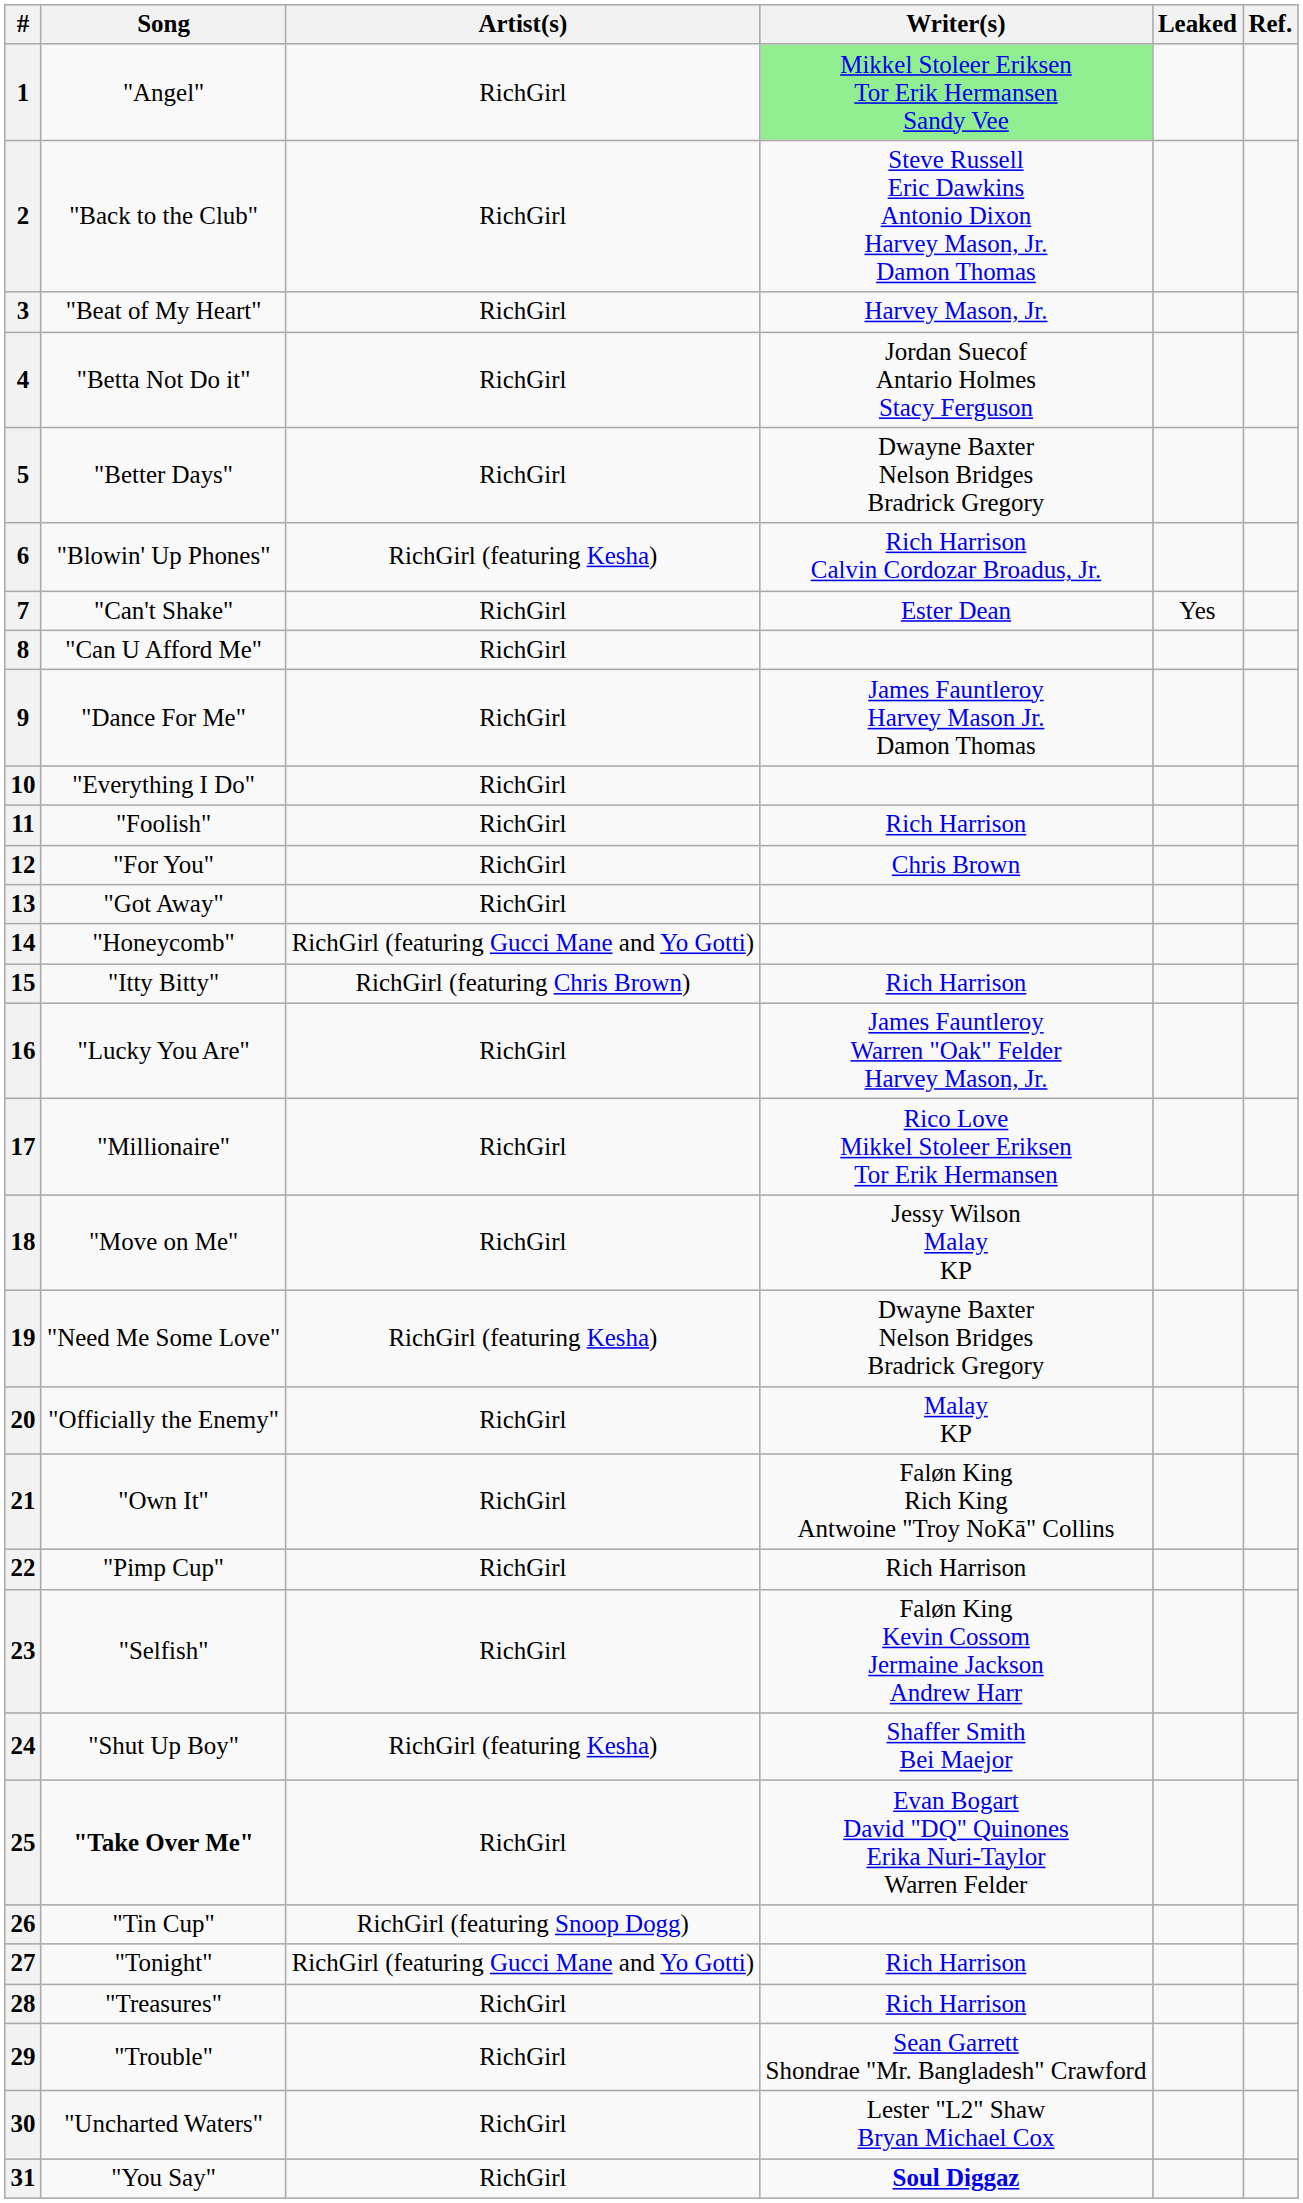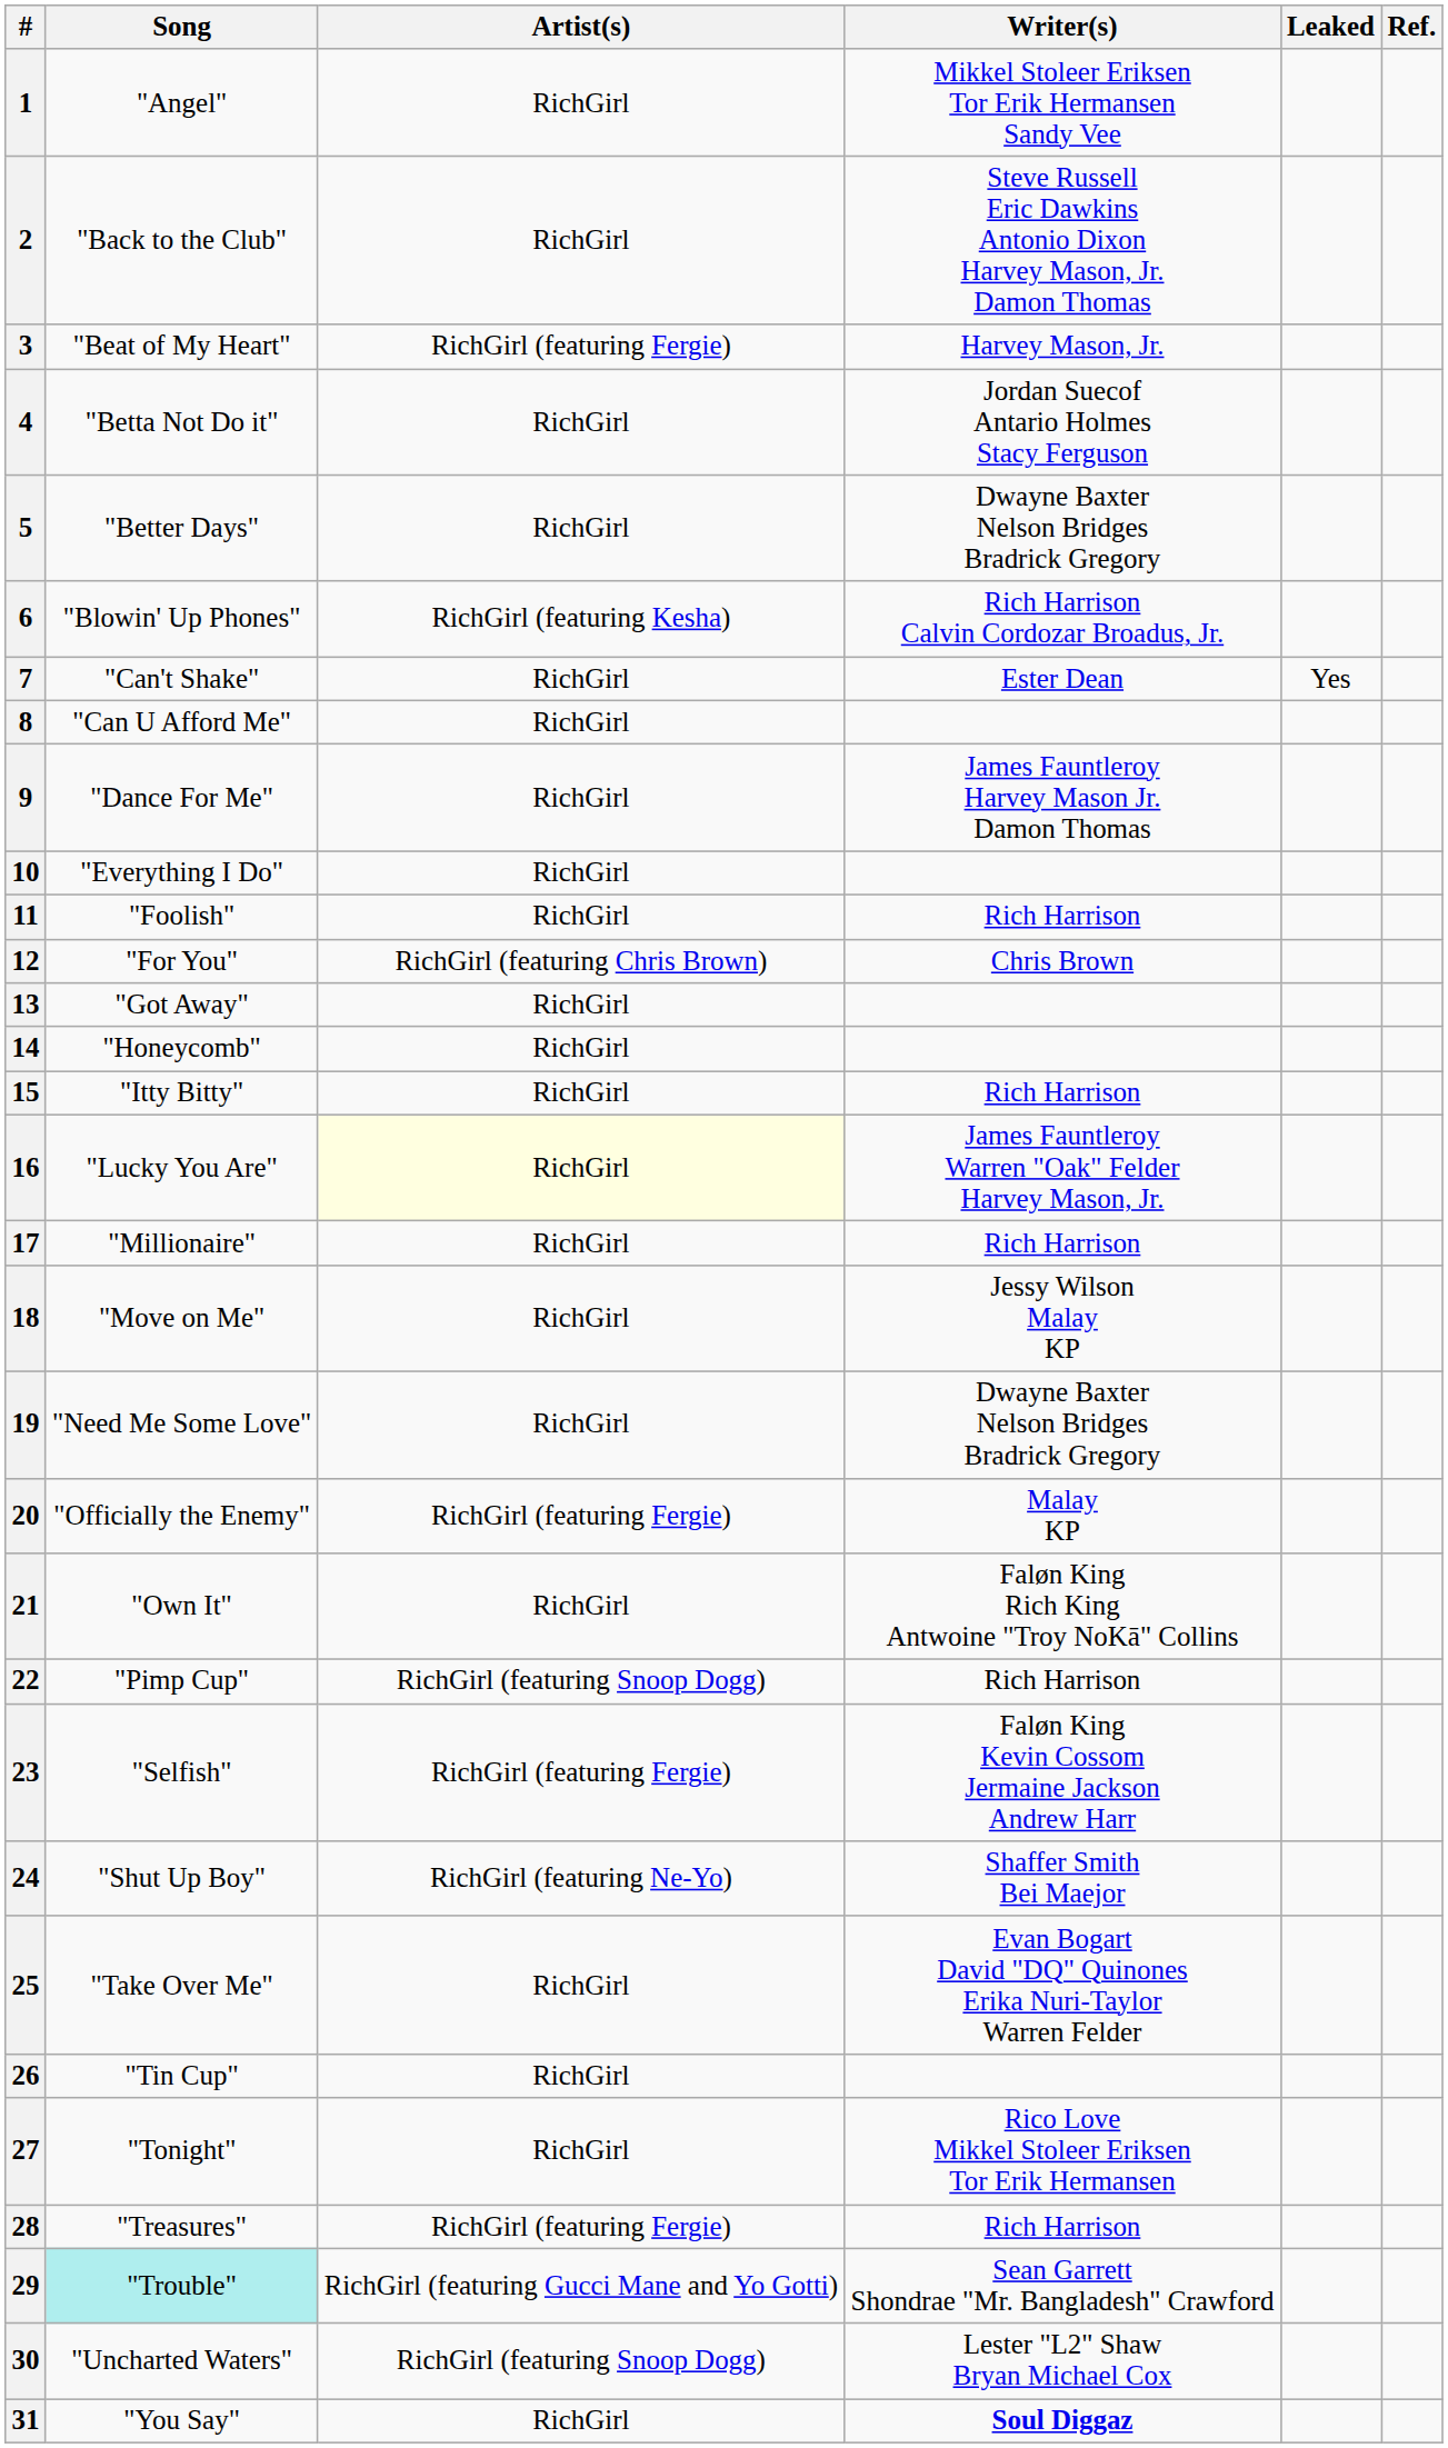1 | Writer(s): lightgreen background -> no background
3 | Artist(s): RichGirl -> RichGirl (featuring Fergie)
12 | Artist(s): RichGirl -> RichGirl (featuring Chris Brown)
14 | Artist(s): RichGirl (featuring Gucci Mane and Yo Gotti) -> RichGirl
15 | Artist(s): RichGirl (featuring Chris Brown) -> RichGirl
16 | Artist(s): no background -> lightyellow background
17 | Writer(s): Rico Love Mikkel Stoleer Eriksen Tor Erik Hermansen -> Rich Harrison
19 | Artist(s): RichGirl (featuring Kesha) -> RichGirl
20 | Artist(s): RichGirl -> RichGirl (featuring Fergie)
22 | Artist(s): RichGirl -> RichGirl (featuring Snoop Dogg)
23 | Artist(s): RichGirl -> RichGirl (featuring Fergie)
24 | Artist(s): RichGirl (featuring Kesha) -> RichGirl (featuring Ne-Yo)
25 | Song: bold -> normal
26 | Artist(s): RichGirl (featuring Snoop Dogg) -> RichGirl
27 | Artist(s): RichGirl (featuring Gucci Mane and Yo Gotti) -> RichGirl
27 | Writer(s): Rich Harrison -> Rico Love Mikkel Stoleer Eriksen Tor Erik Hermansen
28 | Artist(s): RichGirl -> RichGirl (featuring Fergie)
29 | Song: no background -> paleturquoise background
29 | Artist(s): RichGirl -> RichGirl (featuring Gucci Mane and Yo Gotti)
30 | Artist(s): RichGirl -> RichGirl (featuring Snoop Dogg)
